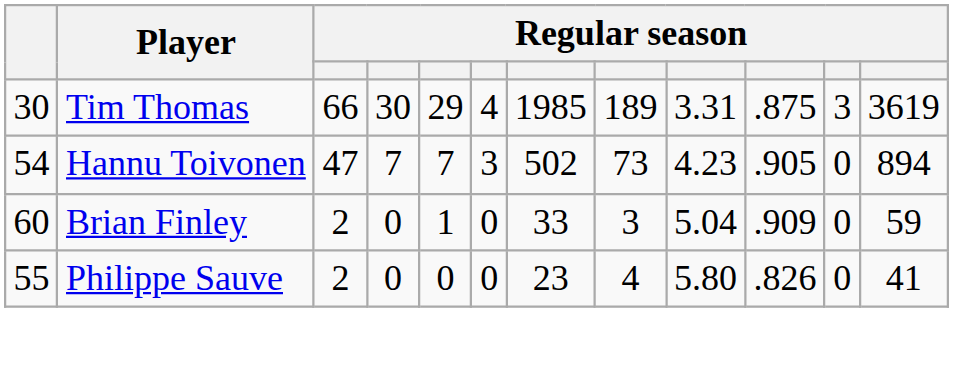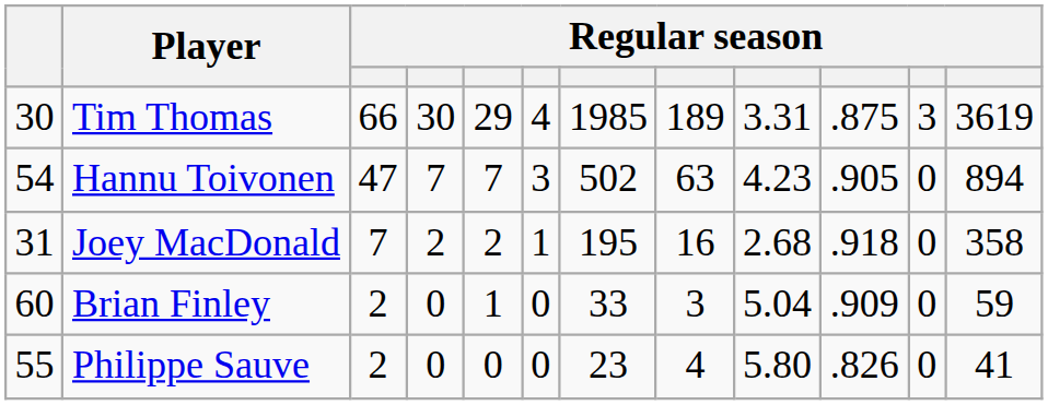Hannu Toivonen | column 8: 73 -> 63
+ row: 31 | Joey MacDonald | 7 | 2 | 2 | 1 | 195 | 16 | 2.68 | .918 | 0 | 358
